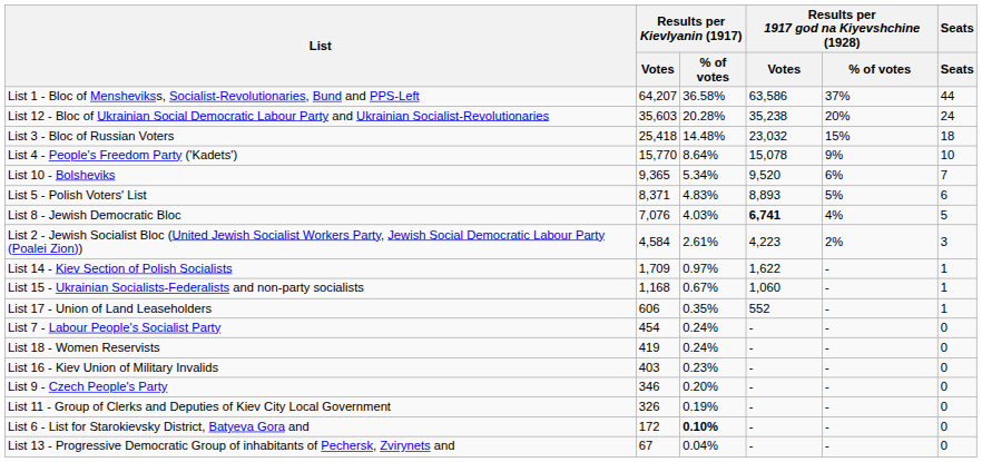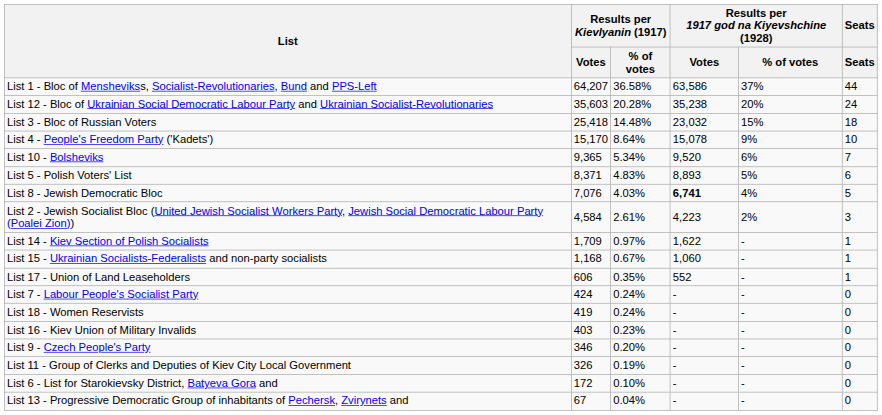List 4 - People's Freedom Party ('Kadets') | Results per Kievlyanin (1917) / Votes: 15,770 -> 15,170
List 7 - Labour People's Socialist Party | Results per Kievlyanin (1917) / Votes: 454 -> 424
List 6 - List for Starokievsky District, Batyeva Gora and | Results per Kievlyanin (1917) / % of votes: bold -> normal
